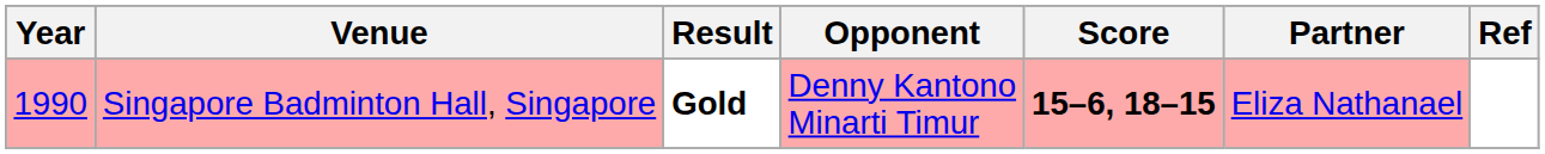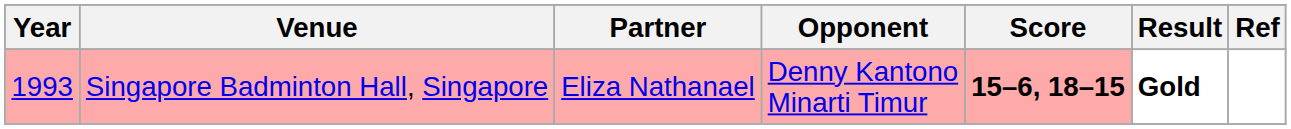columns swapped: Partner <-> Result
Singapore Badminton Hall, Singapore | Year: 1990 -> 1993
